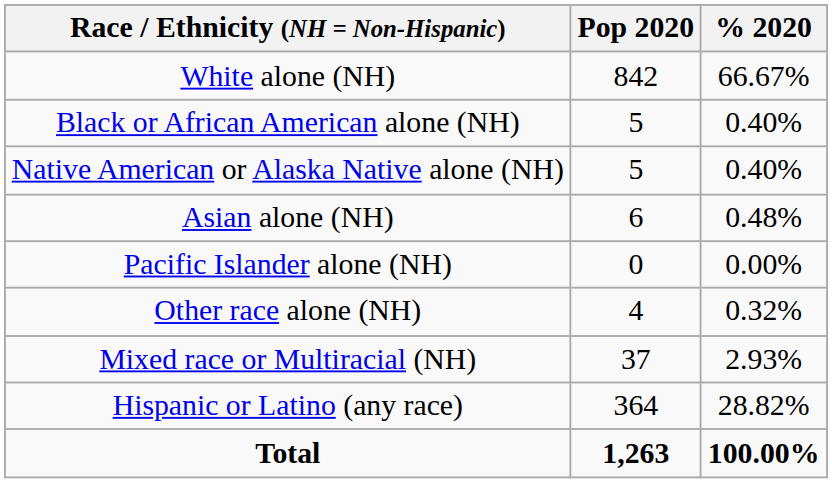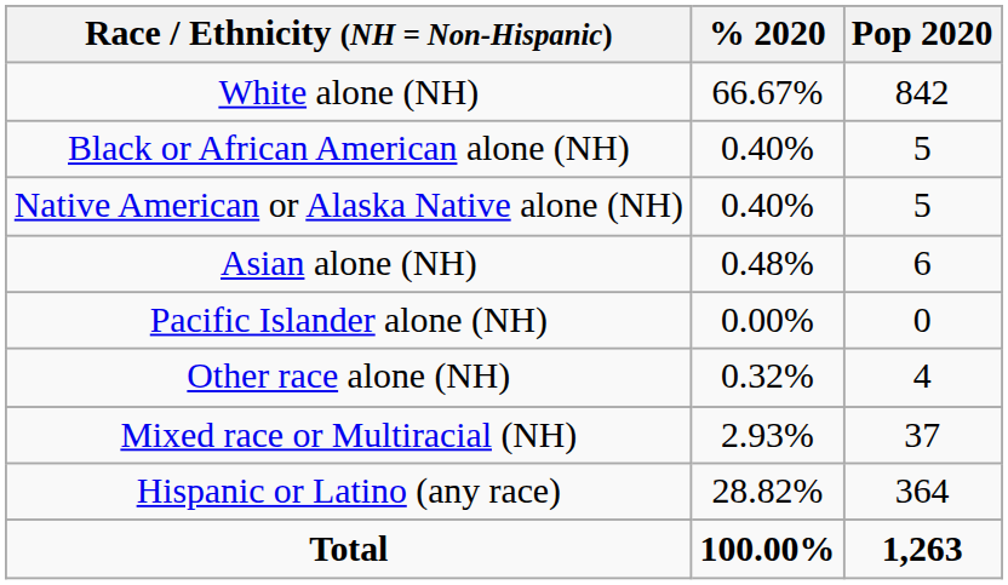columns swapped: Pop 2020 <-> % 2020
